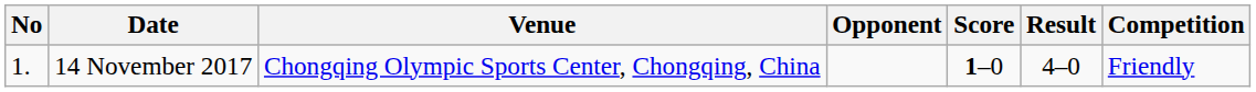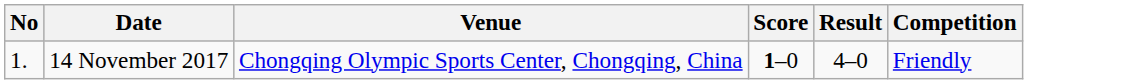- column: Opponent
